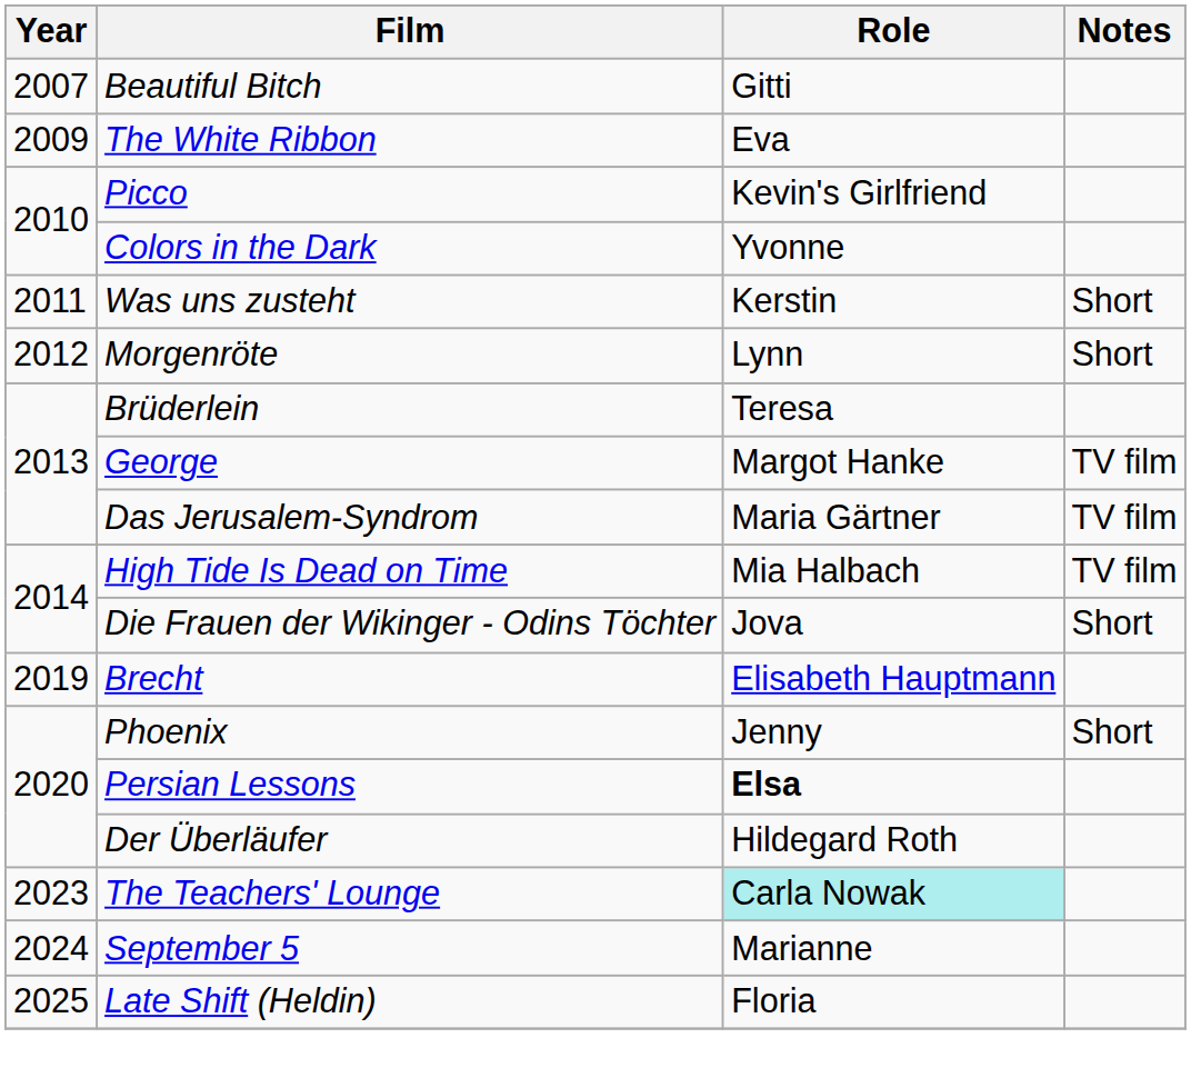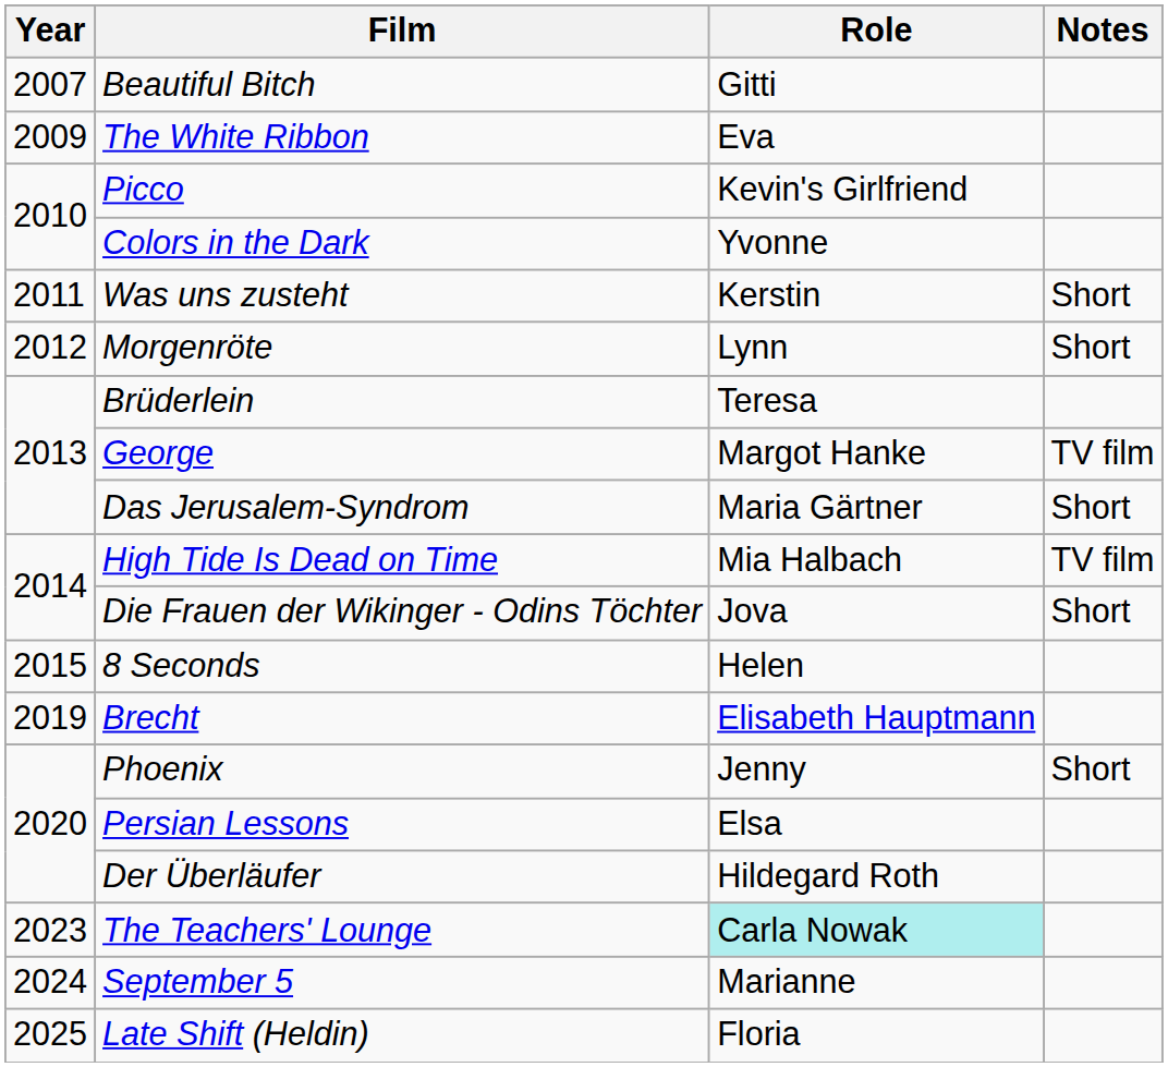Das Jerusalem-Syndrom | Notes: TV film -> Short
+ row: 2015 | 8 Seconds | Helen
Persian Lessons | Role: bold -> normal
